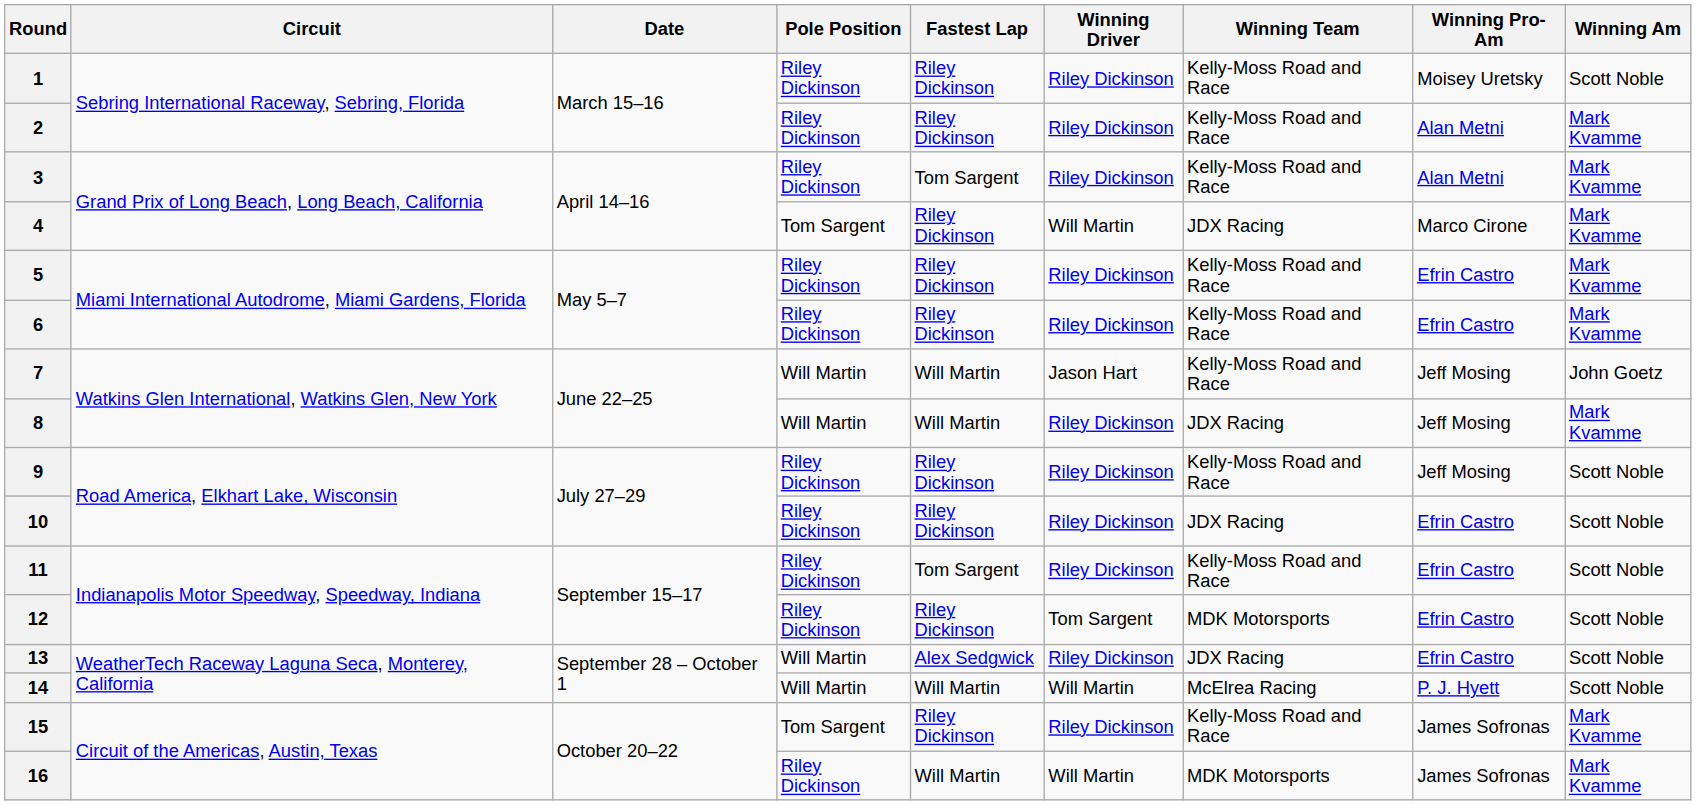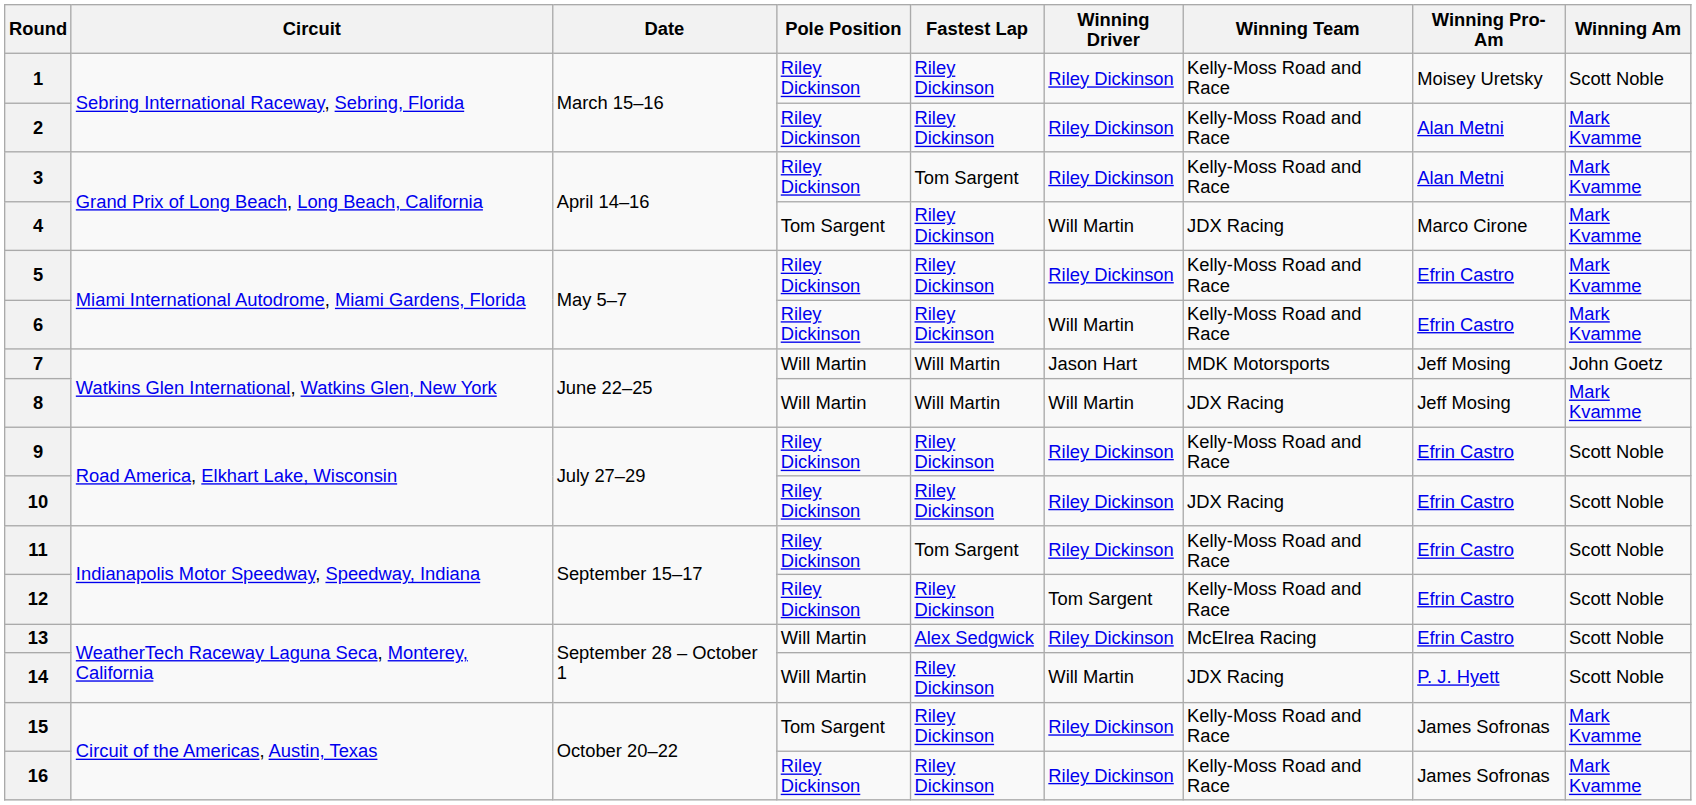6 | Winning Driver: Riley Dickinson -> Will Martin
7 | Winning Team: Kelly-Moss Road and Race -> MDK Motorsports
8 | Winning Driver: Riley Dickinson -> Will Martin
9 | Winning Pro-Am: Jeff Mosing -> Efrin Castro
12 | Winning Team: MDK Motorsports -> Kelly-Moss Road and Race
13 | Winning Team: JDX Racing -> McElrea Racing
14 | Fastest Lap: Will Martin -> Riley Dickinson
14 | Winning Team: McElrea Racing -> JDX Racing
16 | Fastest Lap: Will Martin -> Riley Dickinson
16 | Winning Driver: Will Martin -> Riley Dickinson
16 | Winning Team: MDK Motorsports -> Kelly-Moss Road and Race
